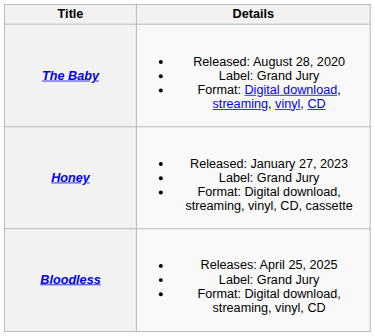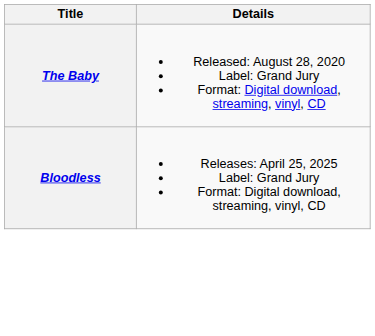- row: Honey | Released: January 27, 2023 Label: Grand Jury Format: Digital download, streaming, vinyl, CD, cassette
